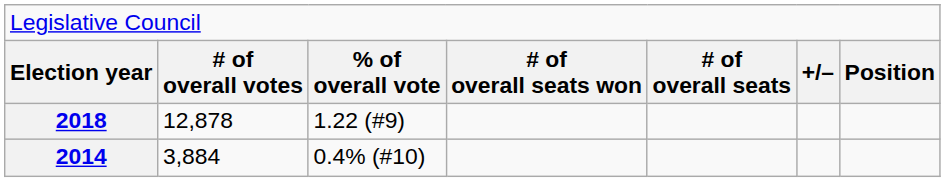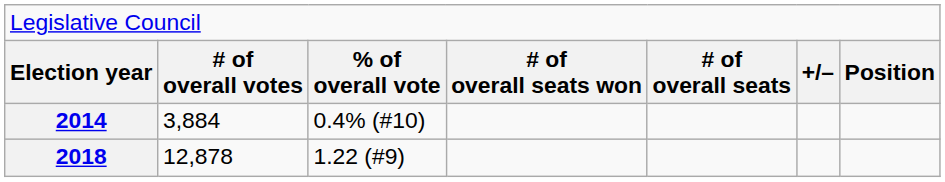rows swapped: 2014 <-> 2018
